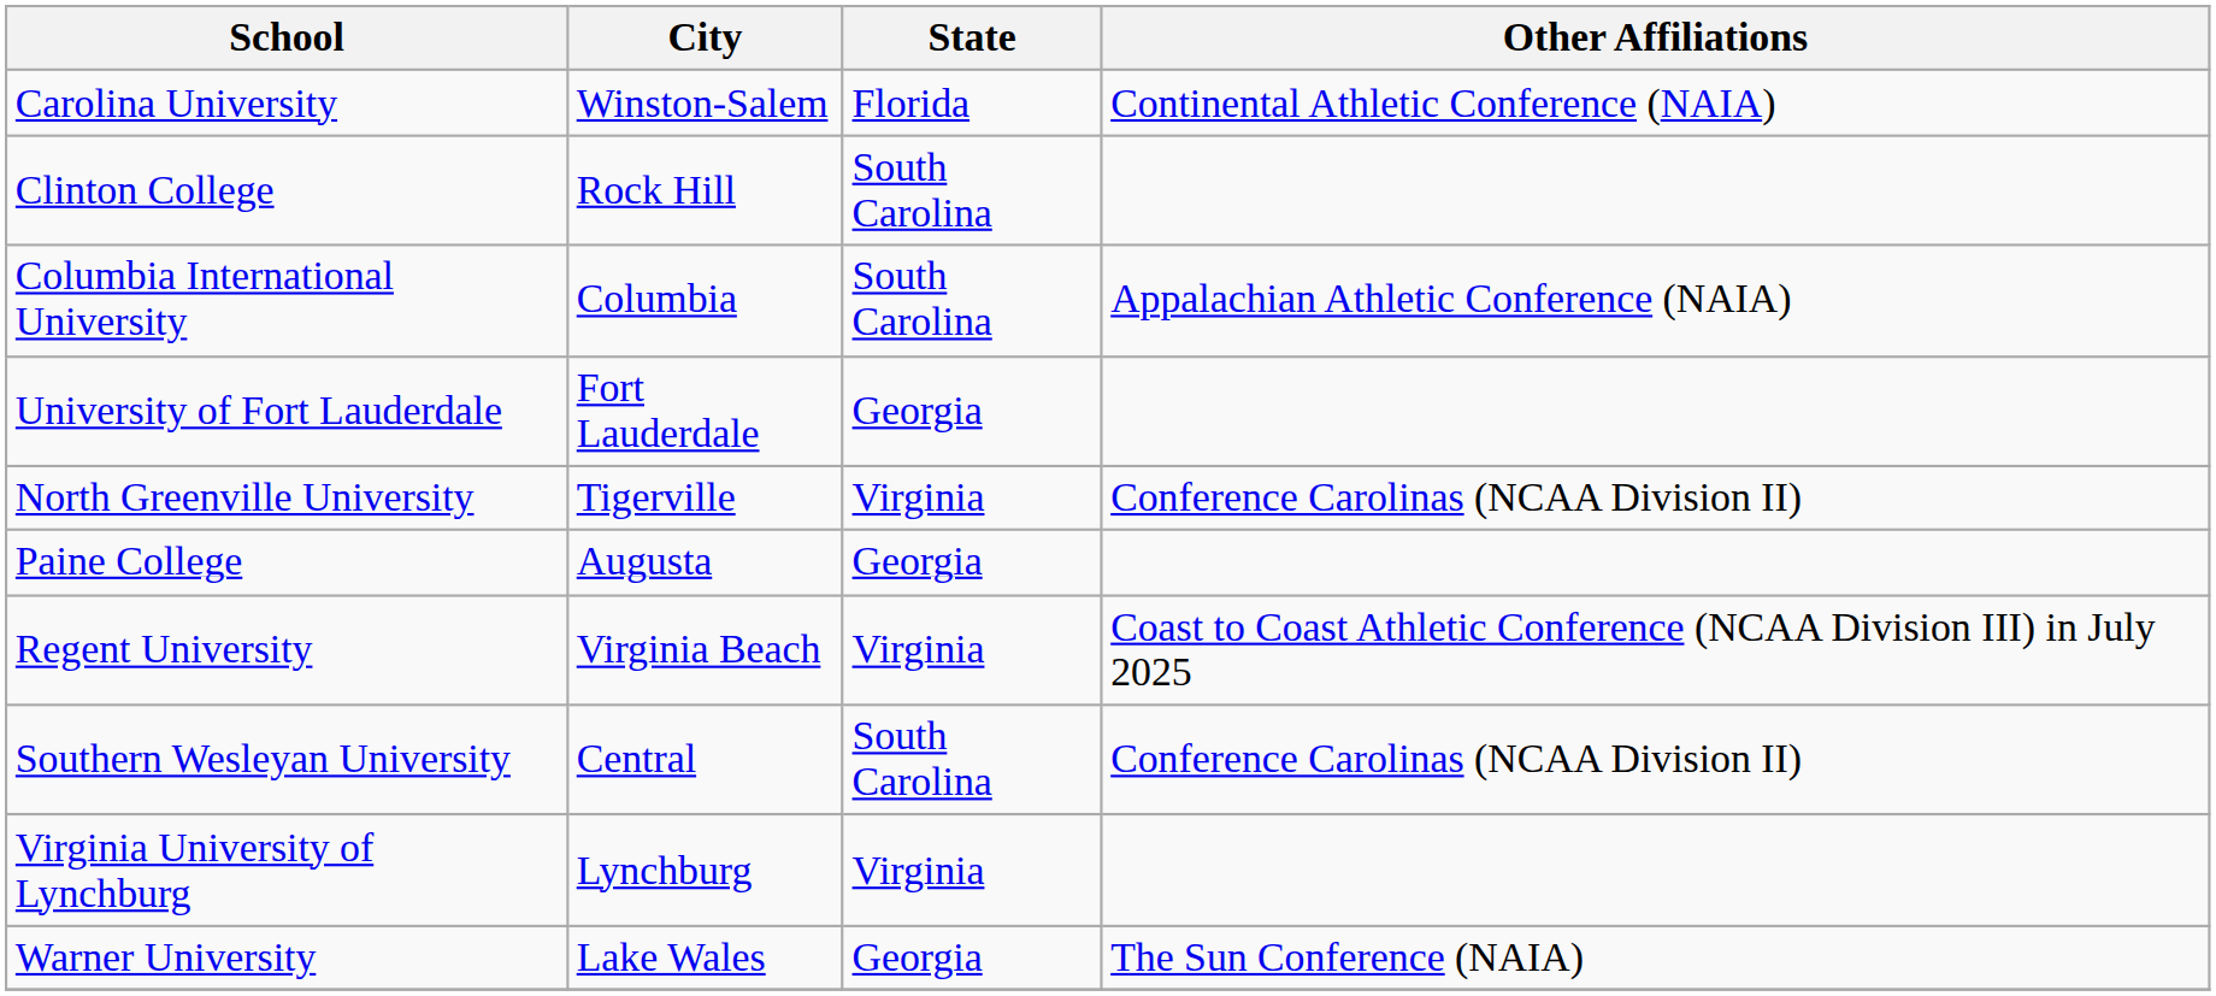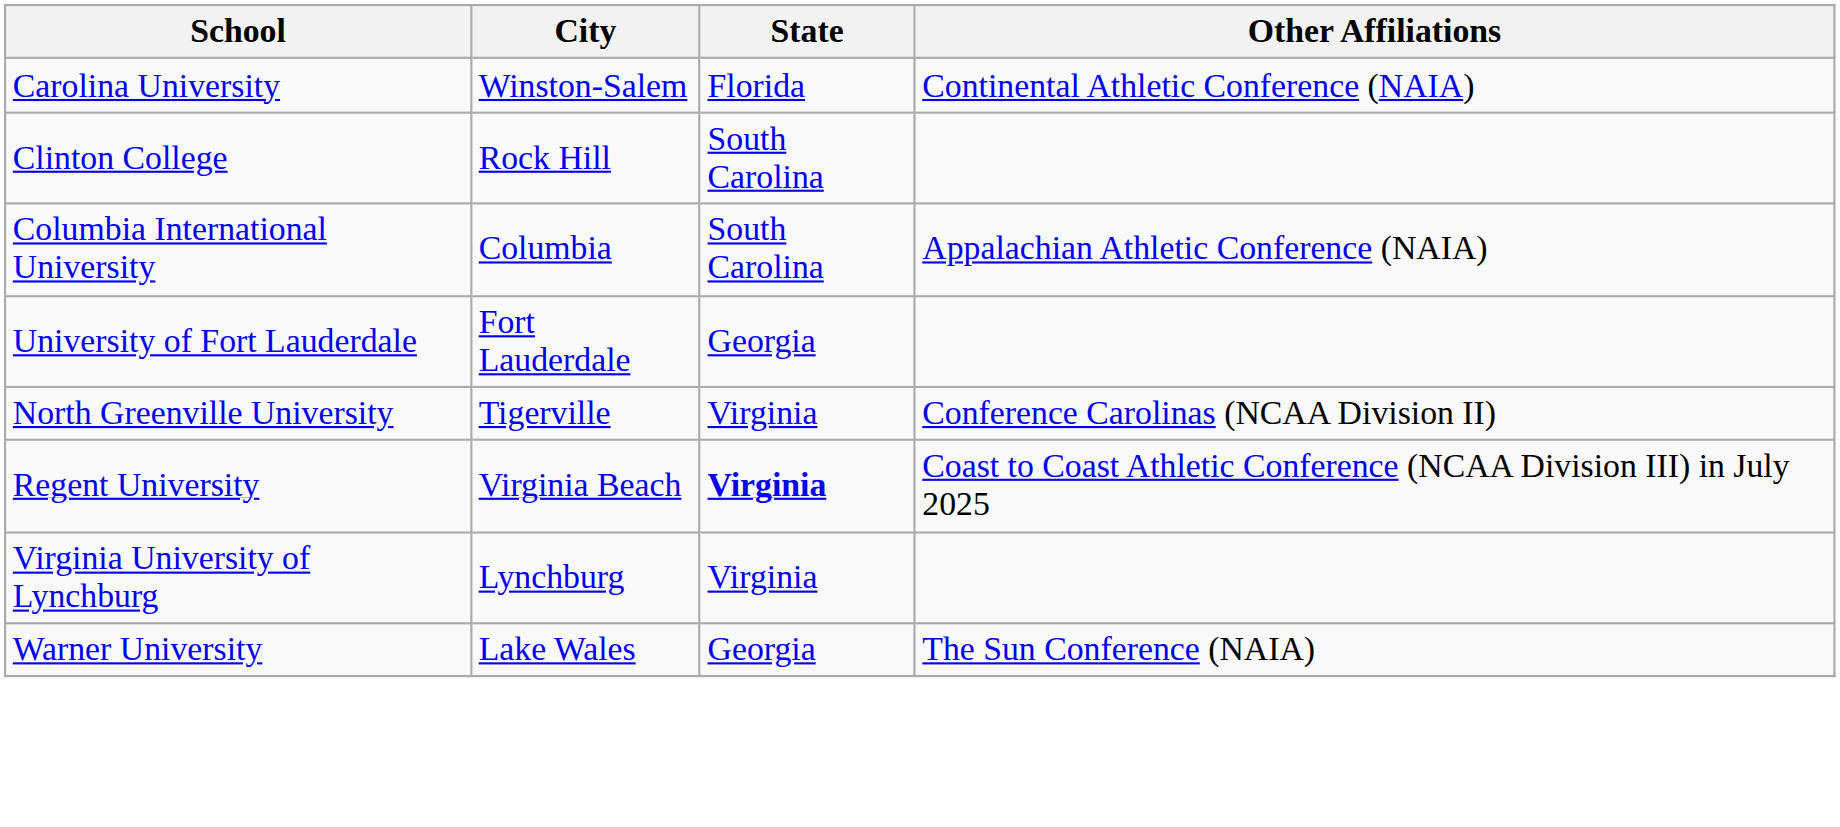- row: Paine College | Augusta | Georgia
Regent University | State: normal -> bold
- row: Southern Wesleyan University | Central | South Carolina | Conference Carolinas (NCAA Division II)
